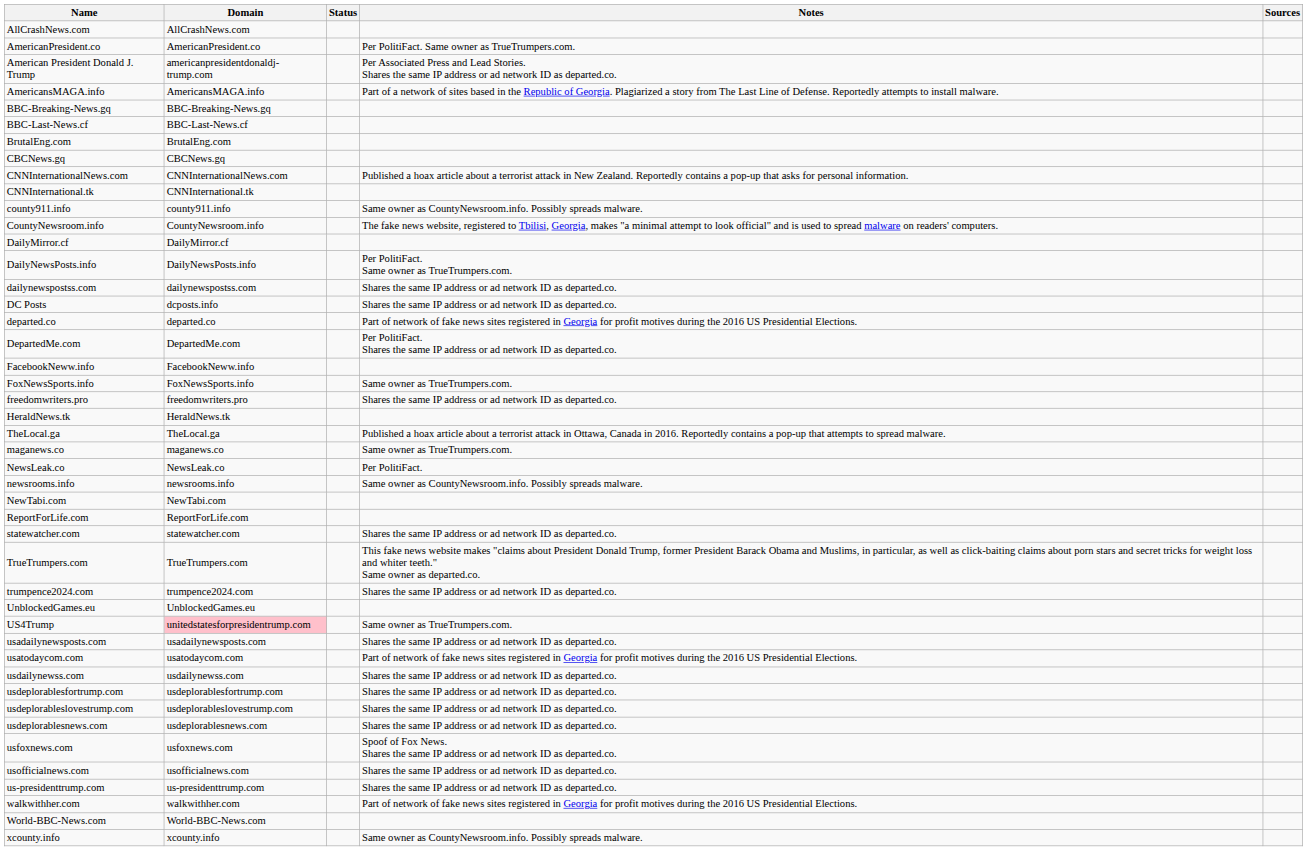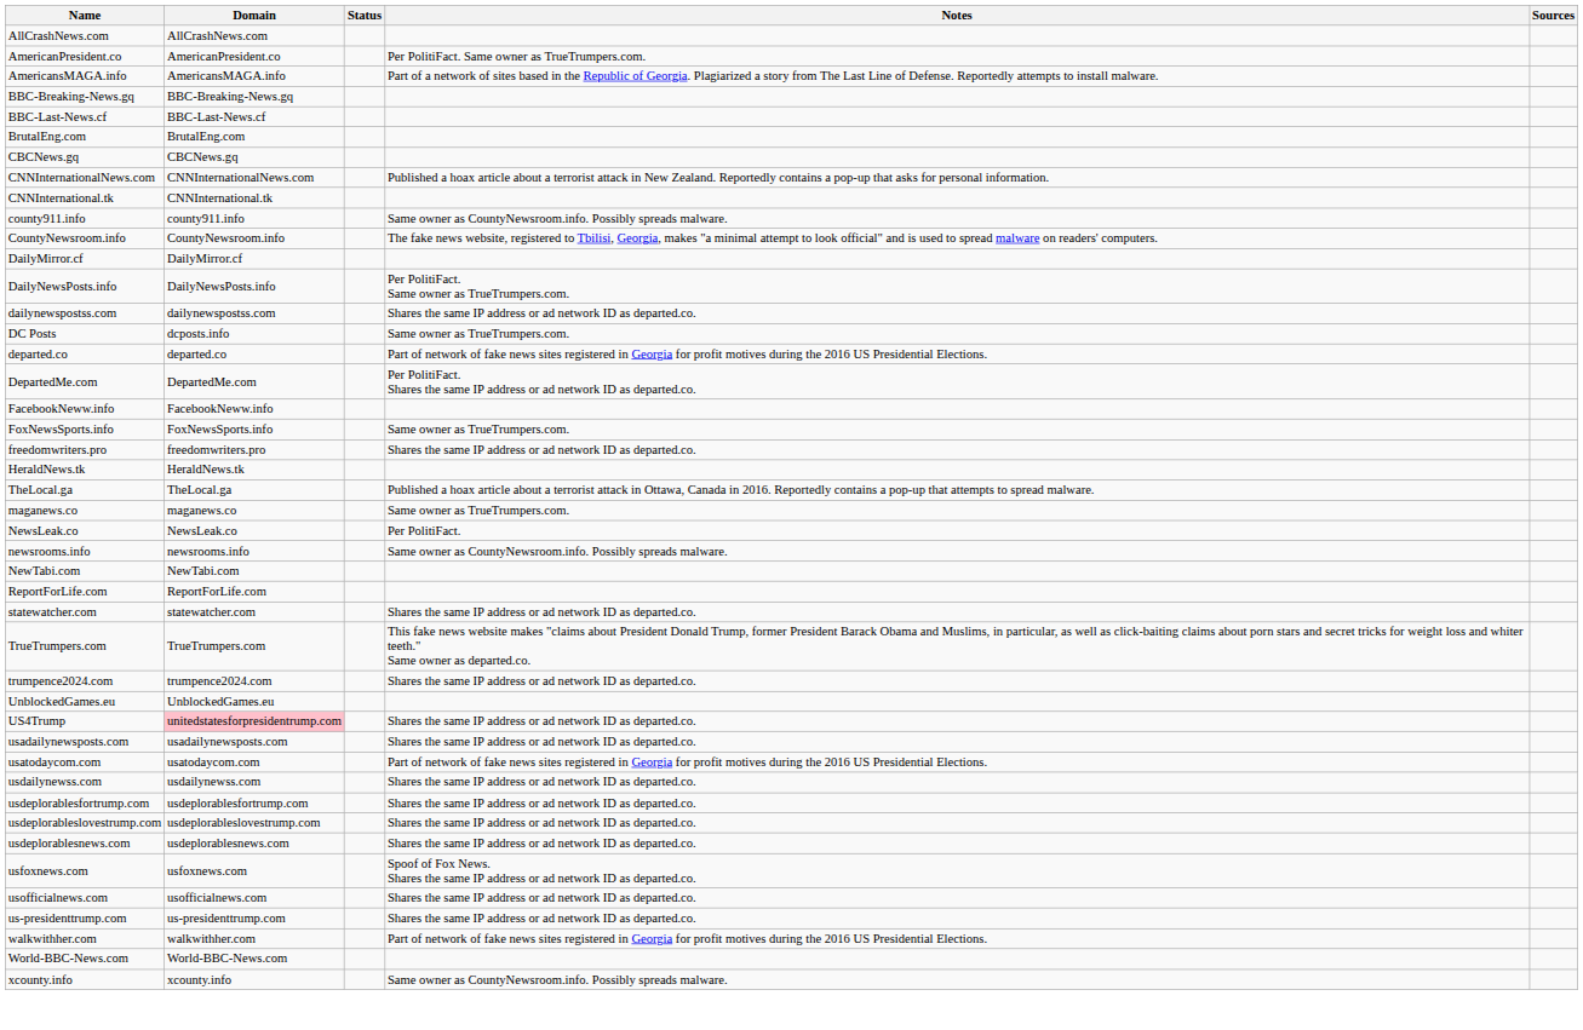- row: American President Donald J. Trump | americanpresidentdonaldj-trump.com | Per Associated Press and Lead Stories. Shares the same IP address or ad network ID as departed.co.
DC Posts | Notes: Shares the same IP address or ad network ID as departed.co. -> Same owner as TrueTrumpers.com.
US4Trump | Notes: Same owner as TrueTrumpers.com. -> Shares the same IP address or ad network ID as departed.co.
